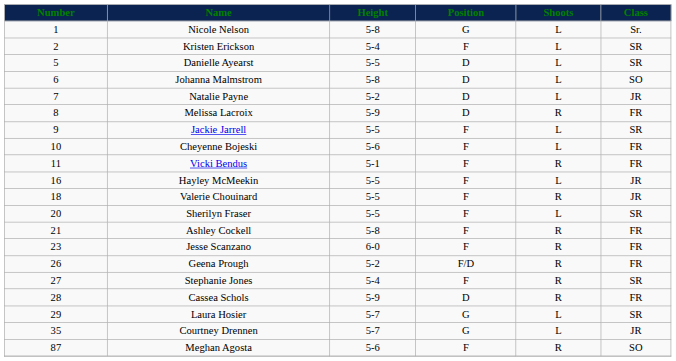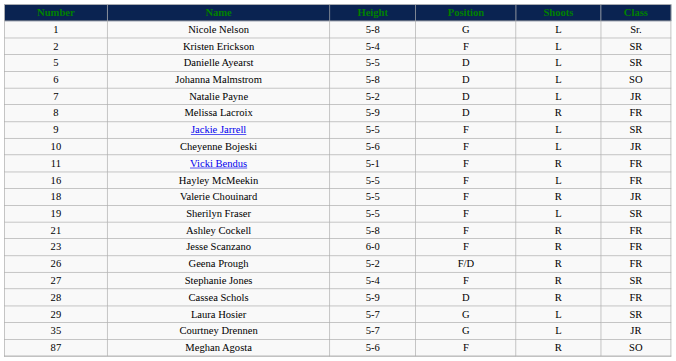Cheyenne Bojeski | Class: FR -> JR
Hayley McMeekin | Class: JR -> FR
Sherilyn Fraser | Number: 20 -> 19
